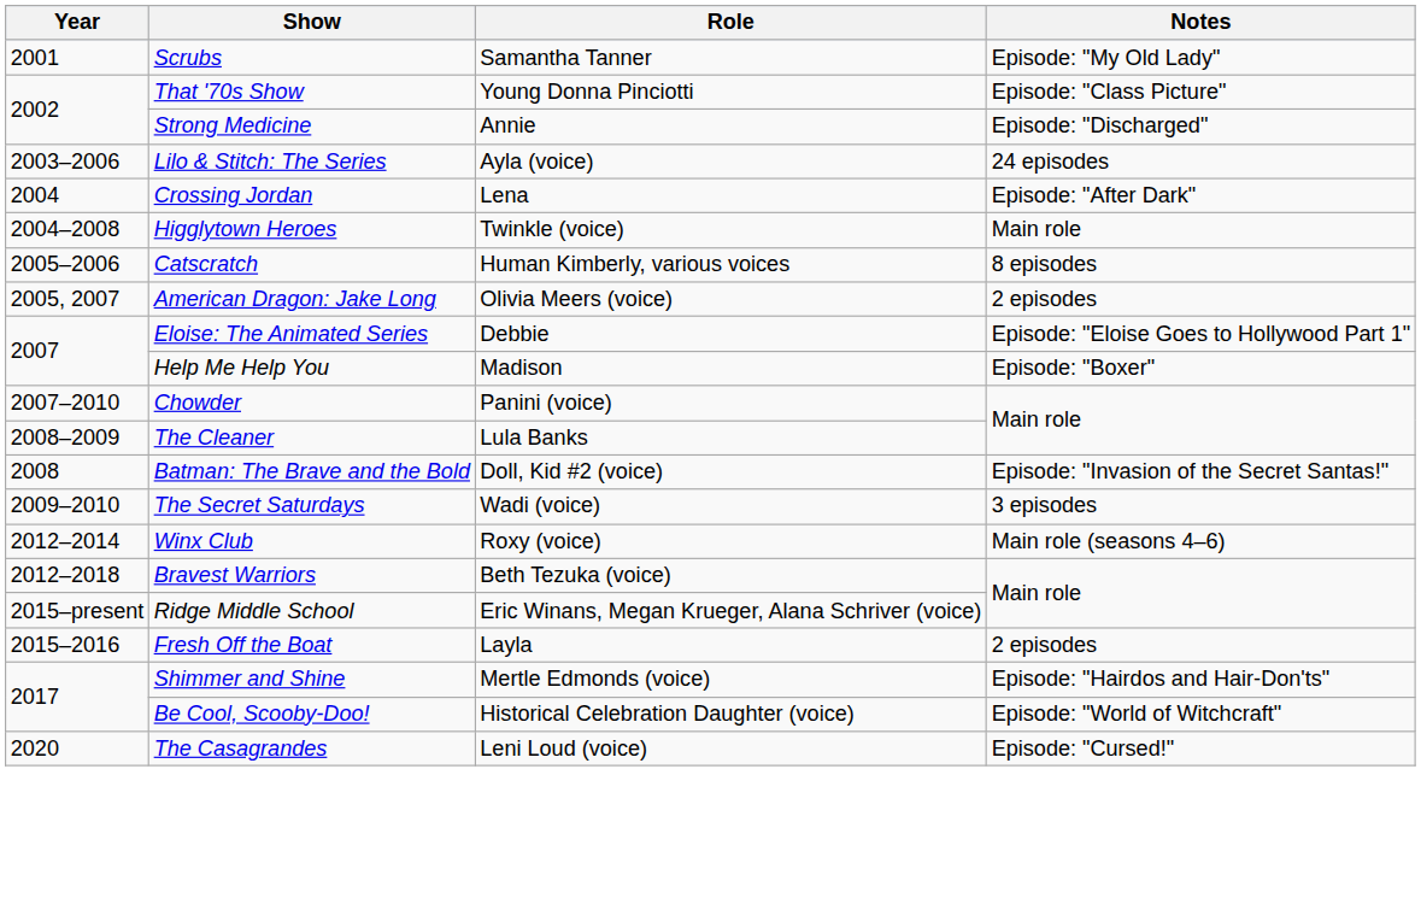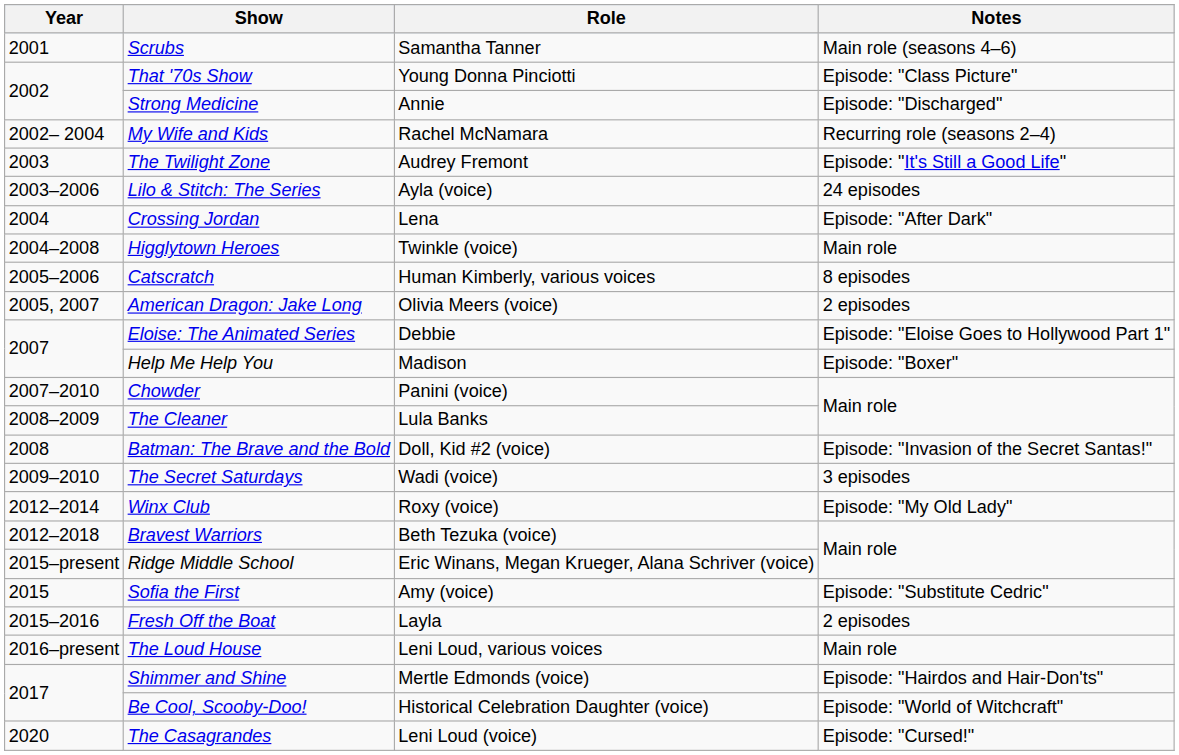Scrubs | Notes: Episode: "My Old Lady" -> Main role (seasons 4–6)
+ row: 2002– 2004 | My Wife and Kids | Rachel McNamara | Recurring role (seasons 2–4)
+ row: 2003 | The Twilight Zone | Audrey Fremont | Episode: "It's Still a Good Life"
Winx Club | Notes: Main role (seasons 4–6) -> Episode: "My Old Lady"
+ row: 2015 | Sofia the First | Amy (voice) | Episode: "Substitute Cedric"
+ row: 2016–present | The Loud House | Leni Loud, various voices | Main role
